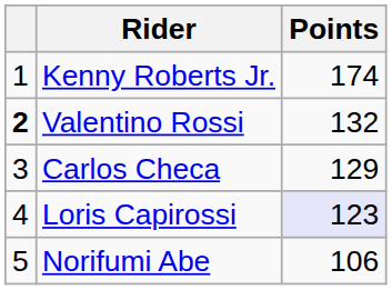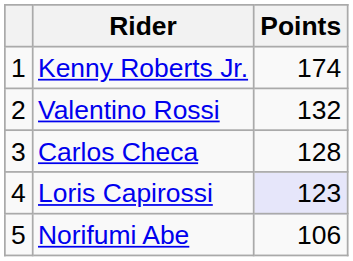Valentino Rossi | column 1: bold -> normal
Carlos Checa | Points: 129 -> 128
